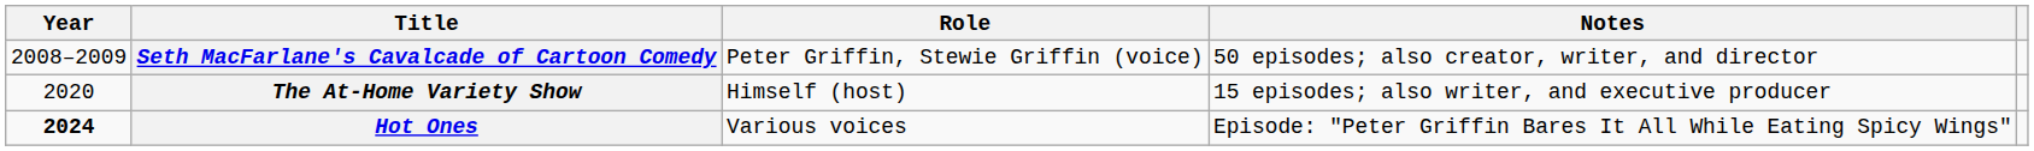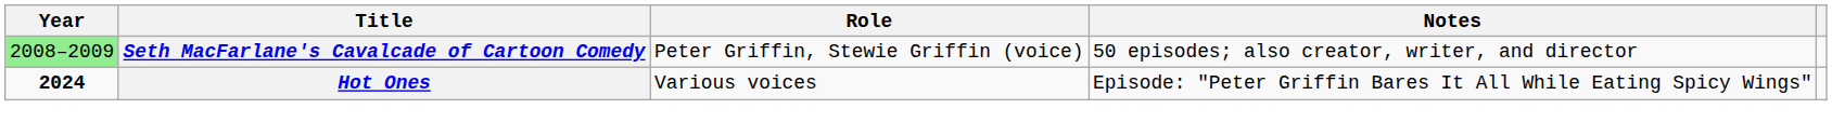Seth MacFarlane's Cavalcade of Cartoon Comedy | Year: no background -> lightgreen background
- row: 2020 | The At-Home Variety Show | Himself (host) | 15 episodes; also writer, and executive producer
